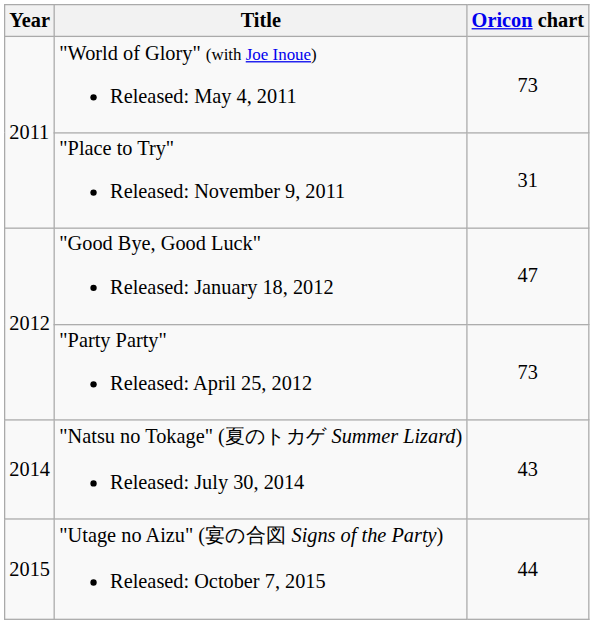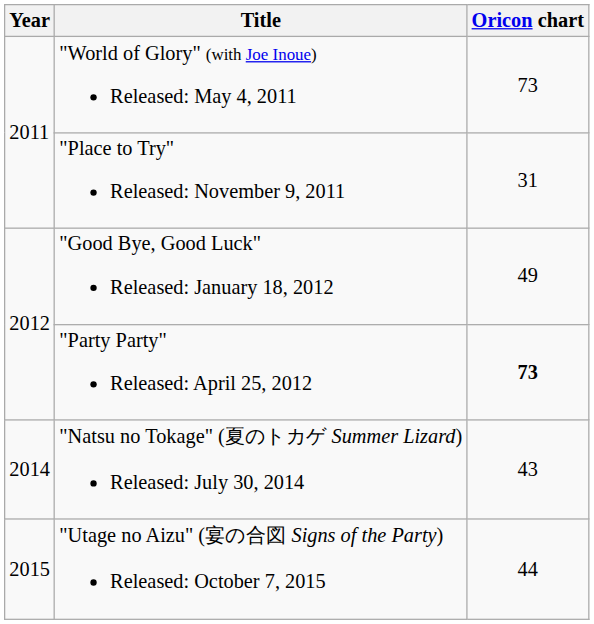"Good Bye, Good Luck" Released: January 18, 2012 | Oricon chart: 47 -> 49
"Party Party" Released: April 25, 2012 | Oricon chart: normal -> bold
